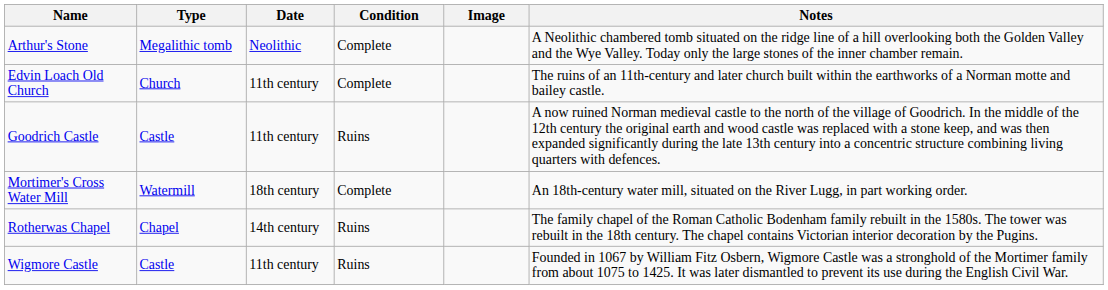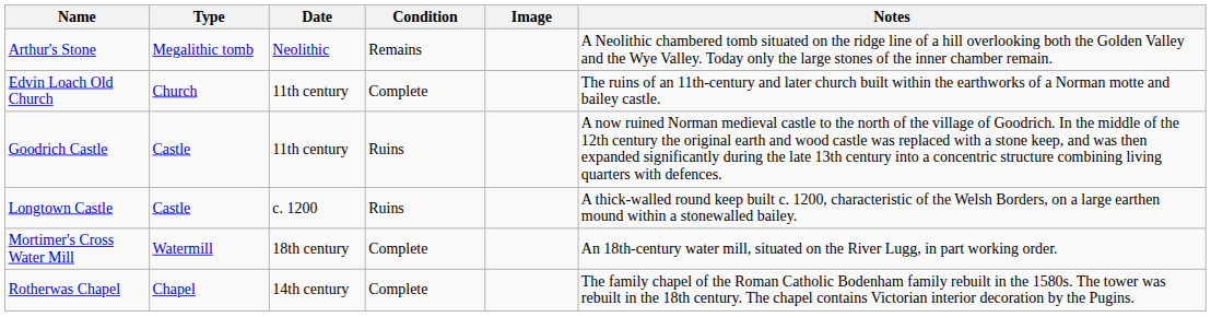Arthur's Stone | Condition: Complete -> Remains
+ row: Longtown Castle | Castle | c. 1200 | Ruins | A thick-walled round keep built c. 1200, characteristic of the Welsh Borders, on a large earthen mound within a stonewalled bailey.
Rotherwas Chapel | Condition: Ruins -> Complete
- row: Wigmore Castle | Castle | 11th century | Ruins | Founded in 1067 by William Fitz Osbern, Wigmore Castle was a stronghold of the Mortimer family from about 1075 to 1425. It was later dismantled to prevent its use during the English Civil War.
